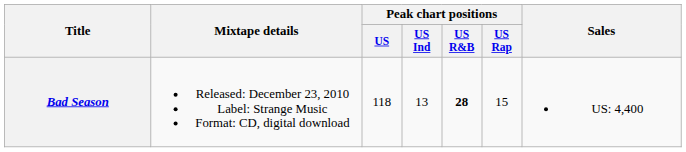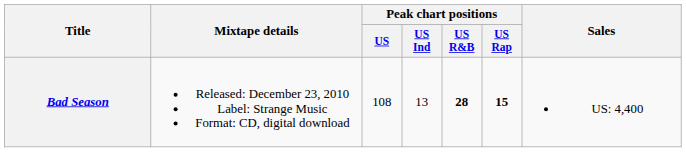Bad Season | Peak chart positions / US: 118 -> 108
Bad Season | Peak chart positions / US Rap: normal -> bold
